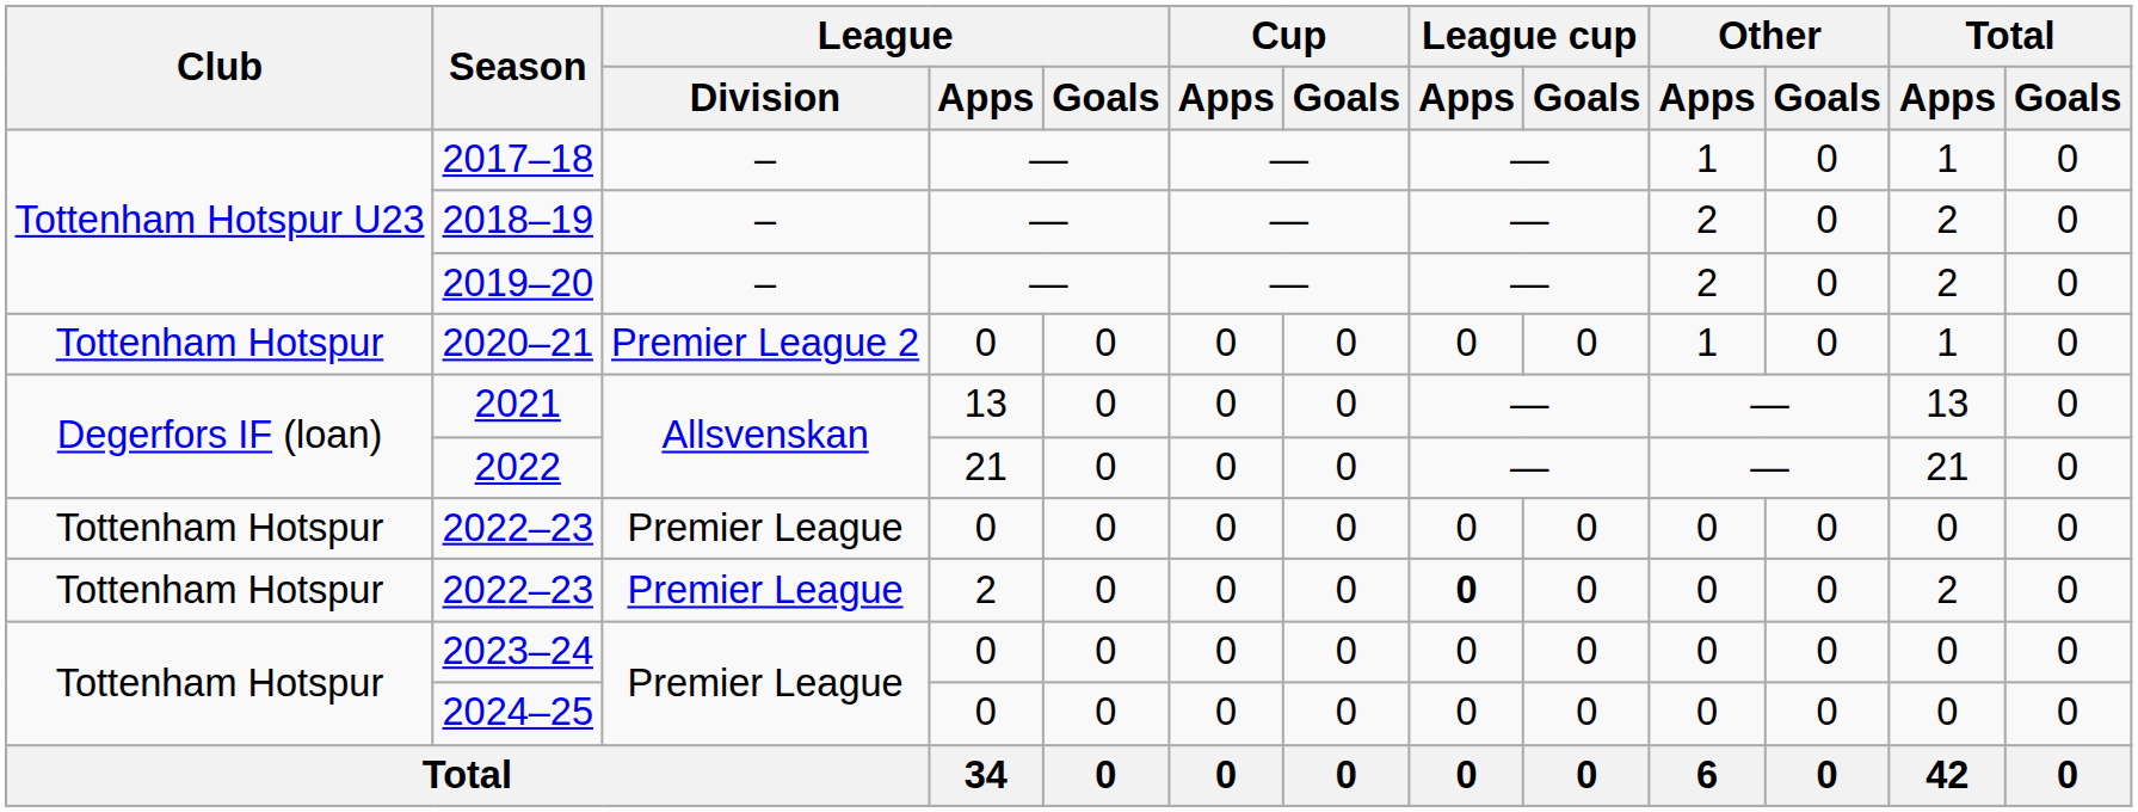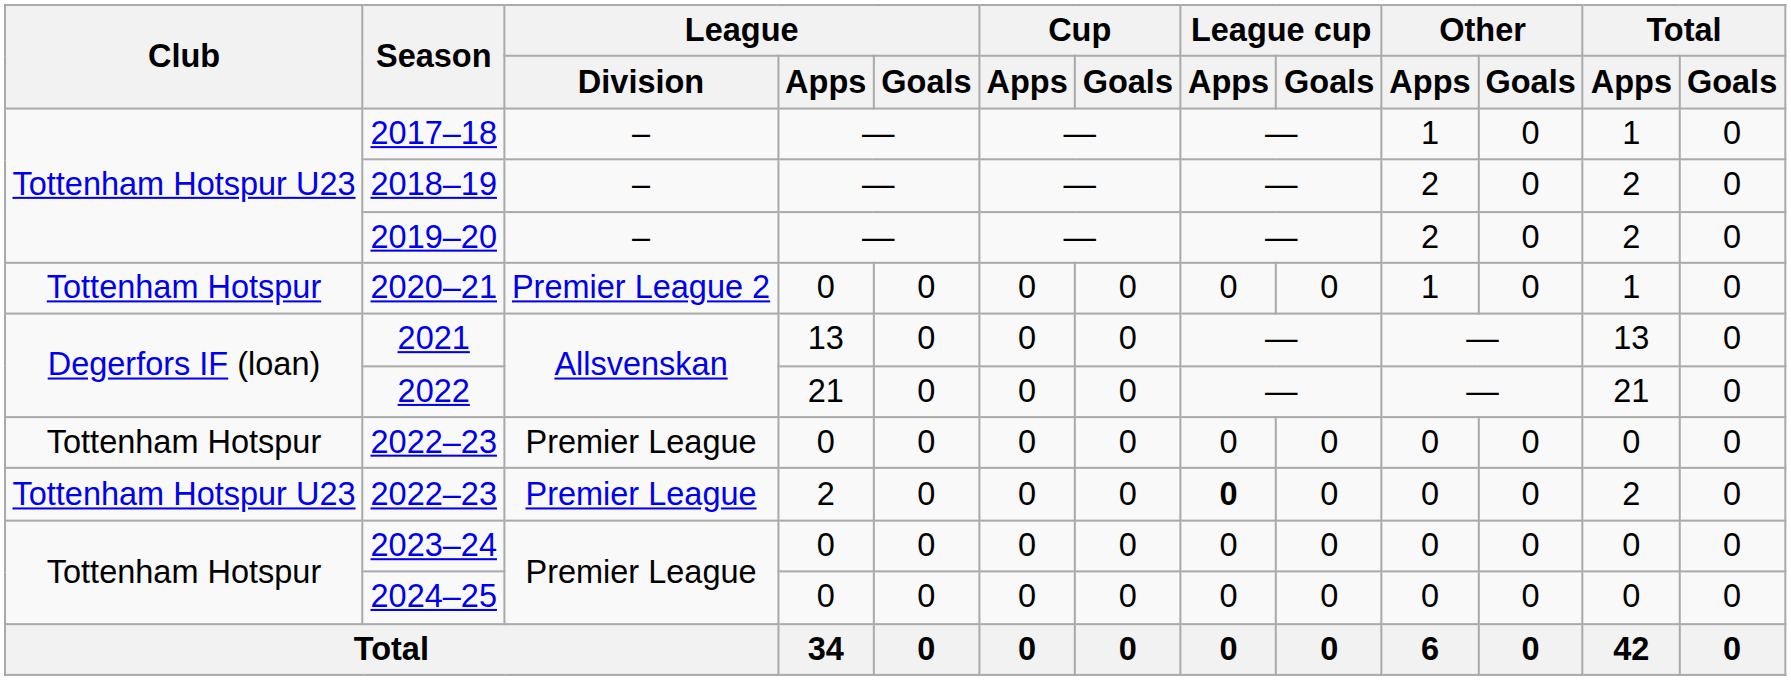2022–23 / 2 | Club: Tottenham Hotspur -> Tottenham Hotspur U23
